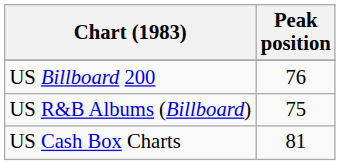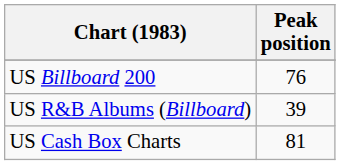US R&B Albums (Billboard) | Peak position: 75 -> 39
